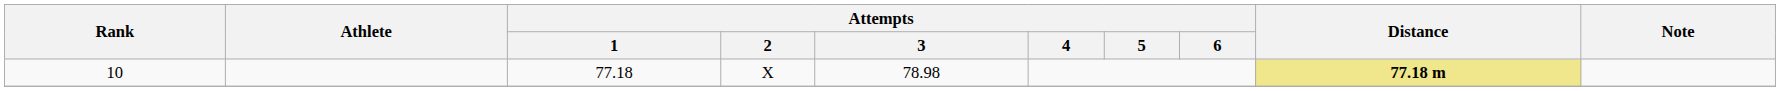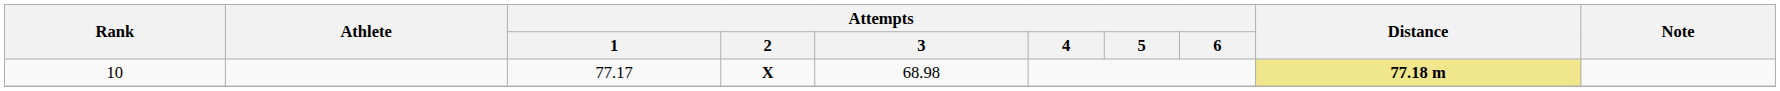10 | Attempts / 1: 77.18 -> 77.17
10 | Attempts / 2: normal -> bold
10 | Attempts / 3: 78.98 -> 68.98
